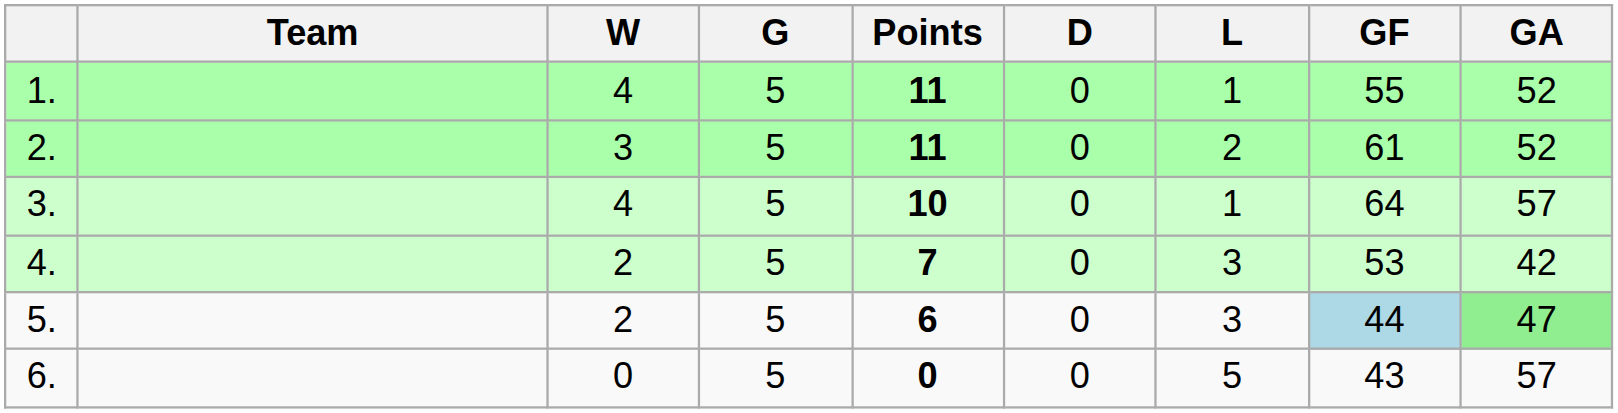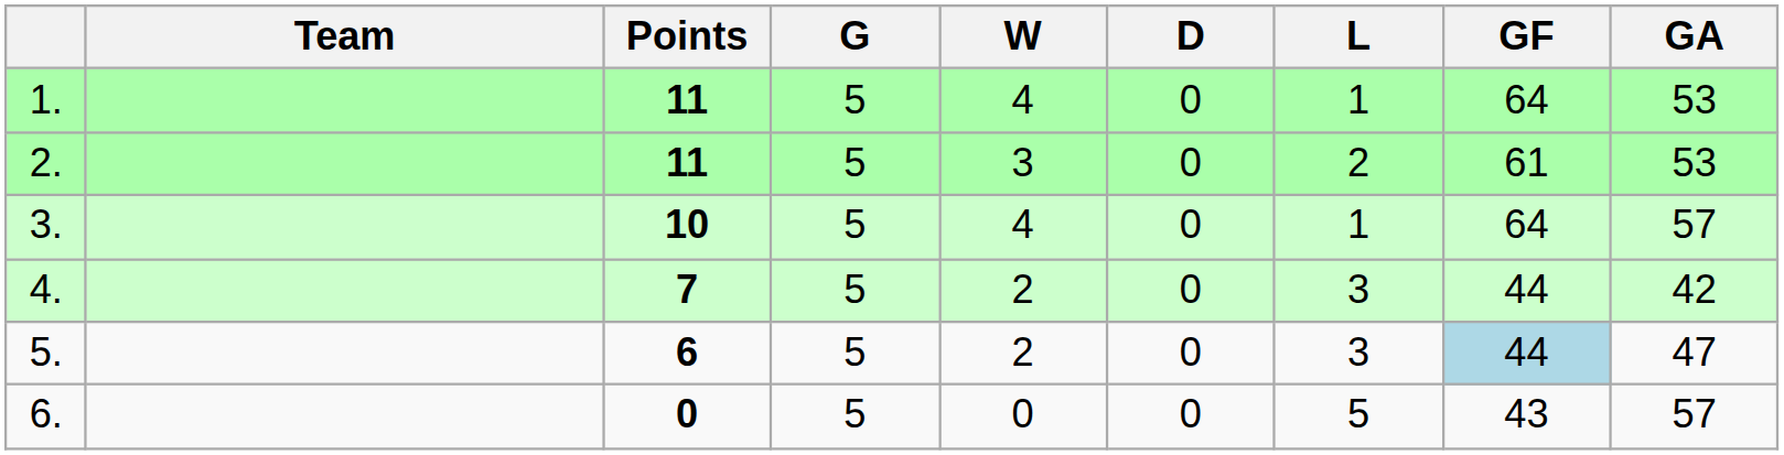columns swapped: Points <-> W
1. | GF: 55 -> 64
1. | GA: 52 -> 53
2. | GA: 52 -> 53
4. | GF: 53 -> 44
5. | GA: lightgreen background -> no background
